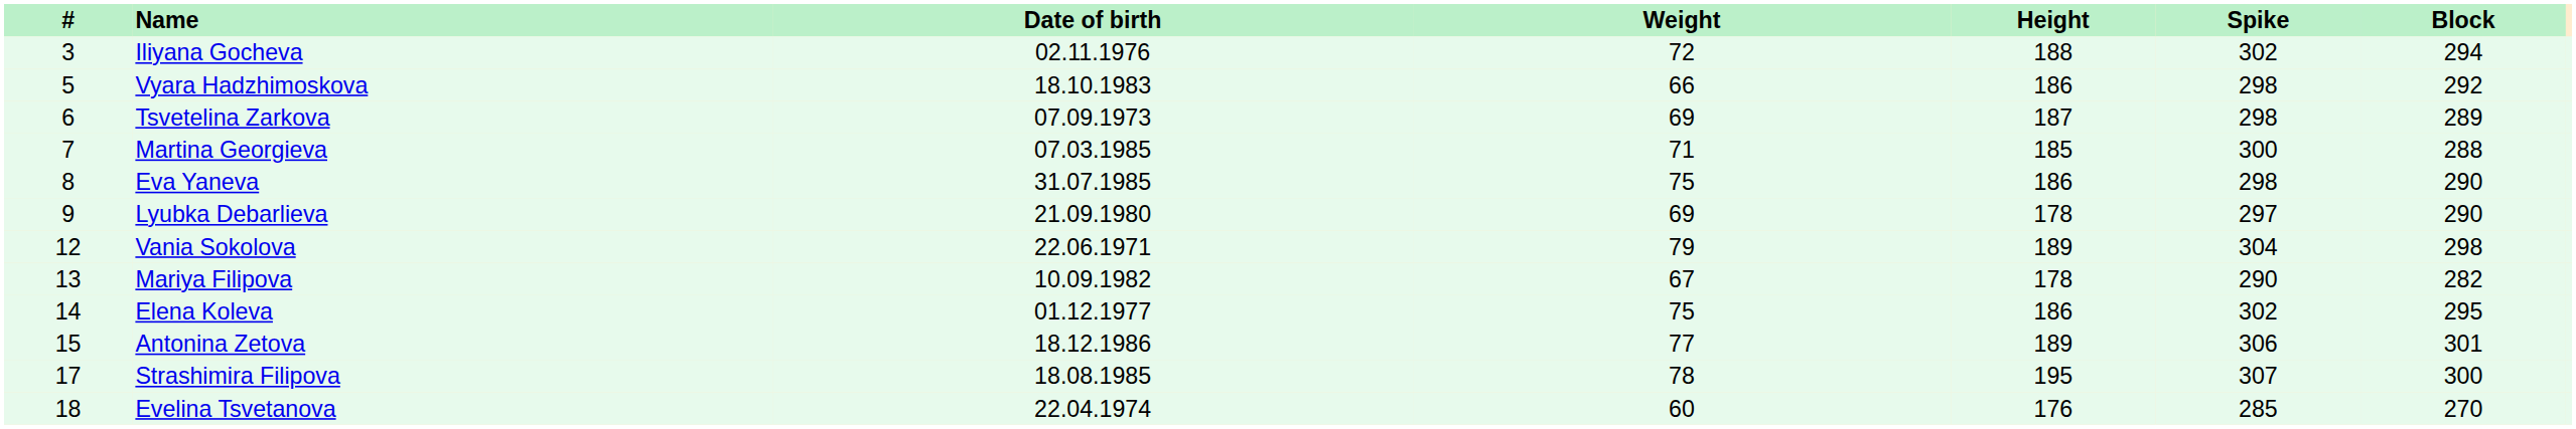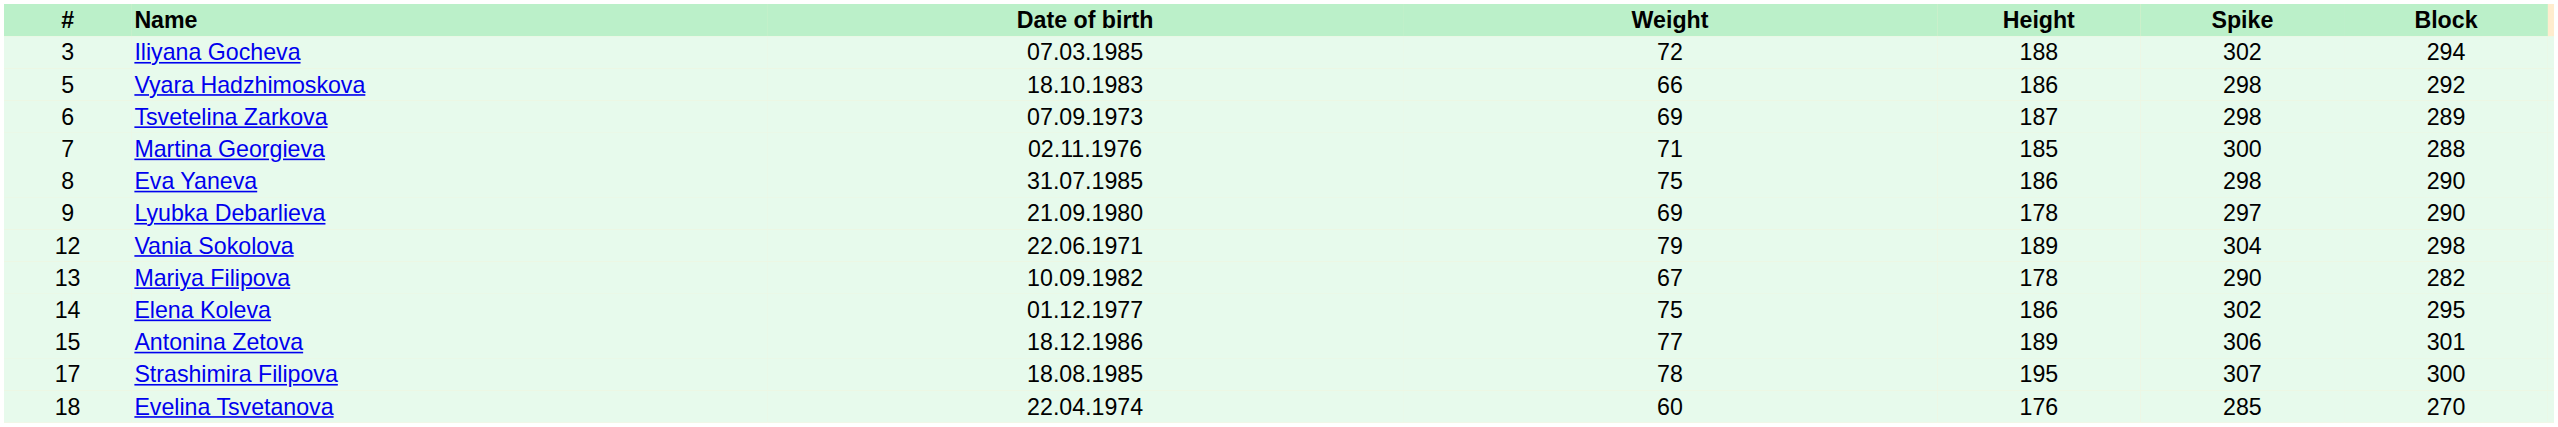Iliyana Gocheva | Date of birth: 02.11.1976 -> 07.03.1985
Martina Georgieva | Date of birth: 07.03.1985 -> 02.11.1976
